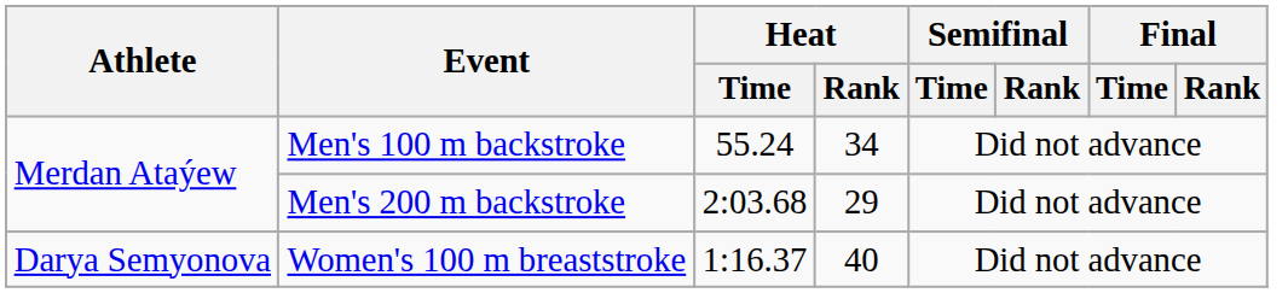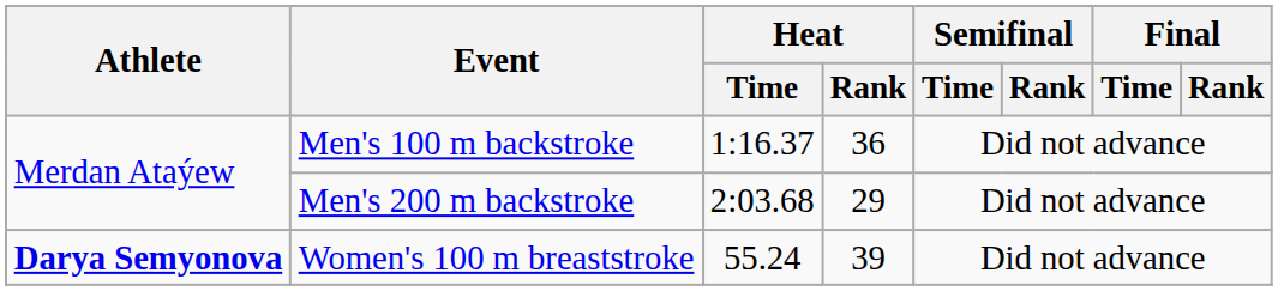Men's 100 m backstroke | Heat / Time: 55.24 -> 1:16.37
Men's 100 m backstroke | Heat / Rank: 34 -> 36
Women's 100 m breaststroke | Athlete: normal -> bold
Women's 100 m breaststroke | Heat / Time: 1:16.37 -> 55.24
Women's 100 m breaststroke | Heat / Rank: 40 -> 39
